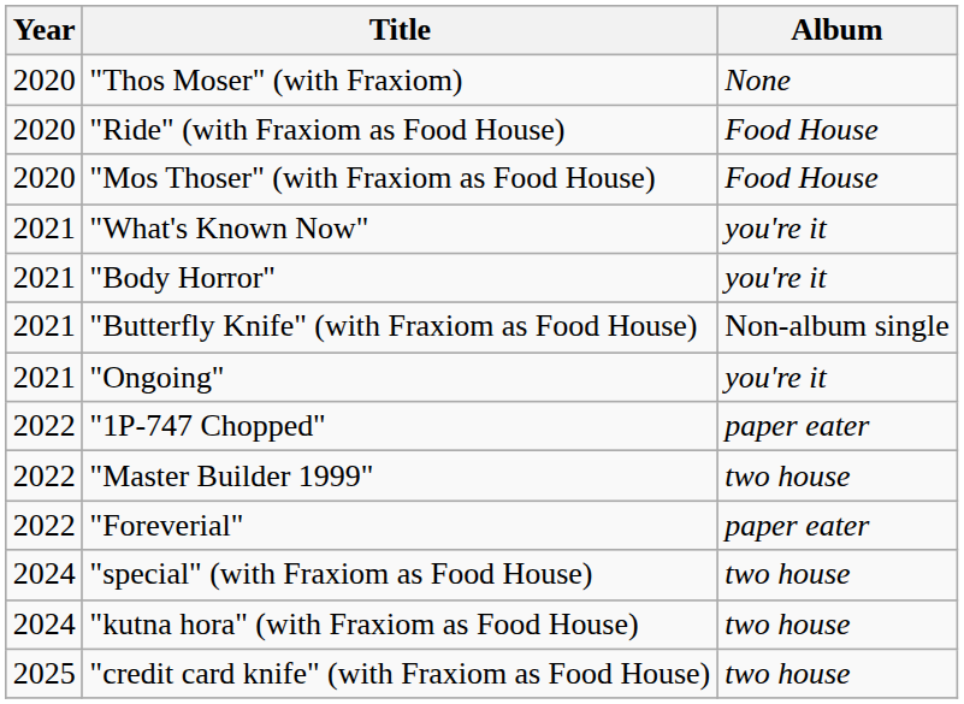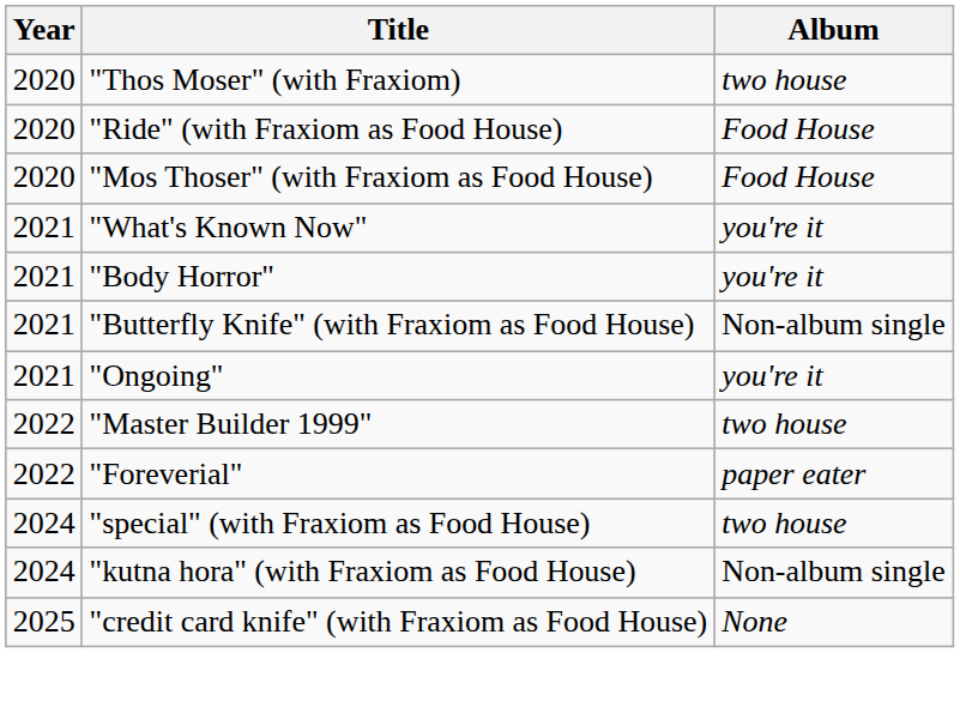"Thos Moser" (with Fraxiom) | Album: None -> two house
- row: 2022 | "1P-747 Chopped" | paper eater
"kutna hora" (with Fraxiom as Food House) | Album: two house -> Non-album single
"credit card knife" (with Fraxiom as Food House) | Album: two house -> None
